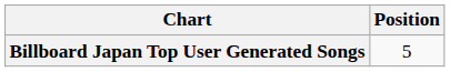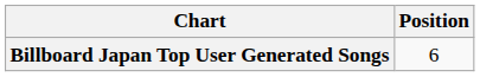Billboard Japan Top User Generated Songs | Position: 5 -> 6
